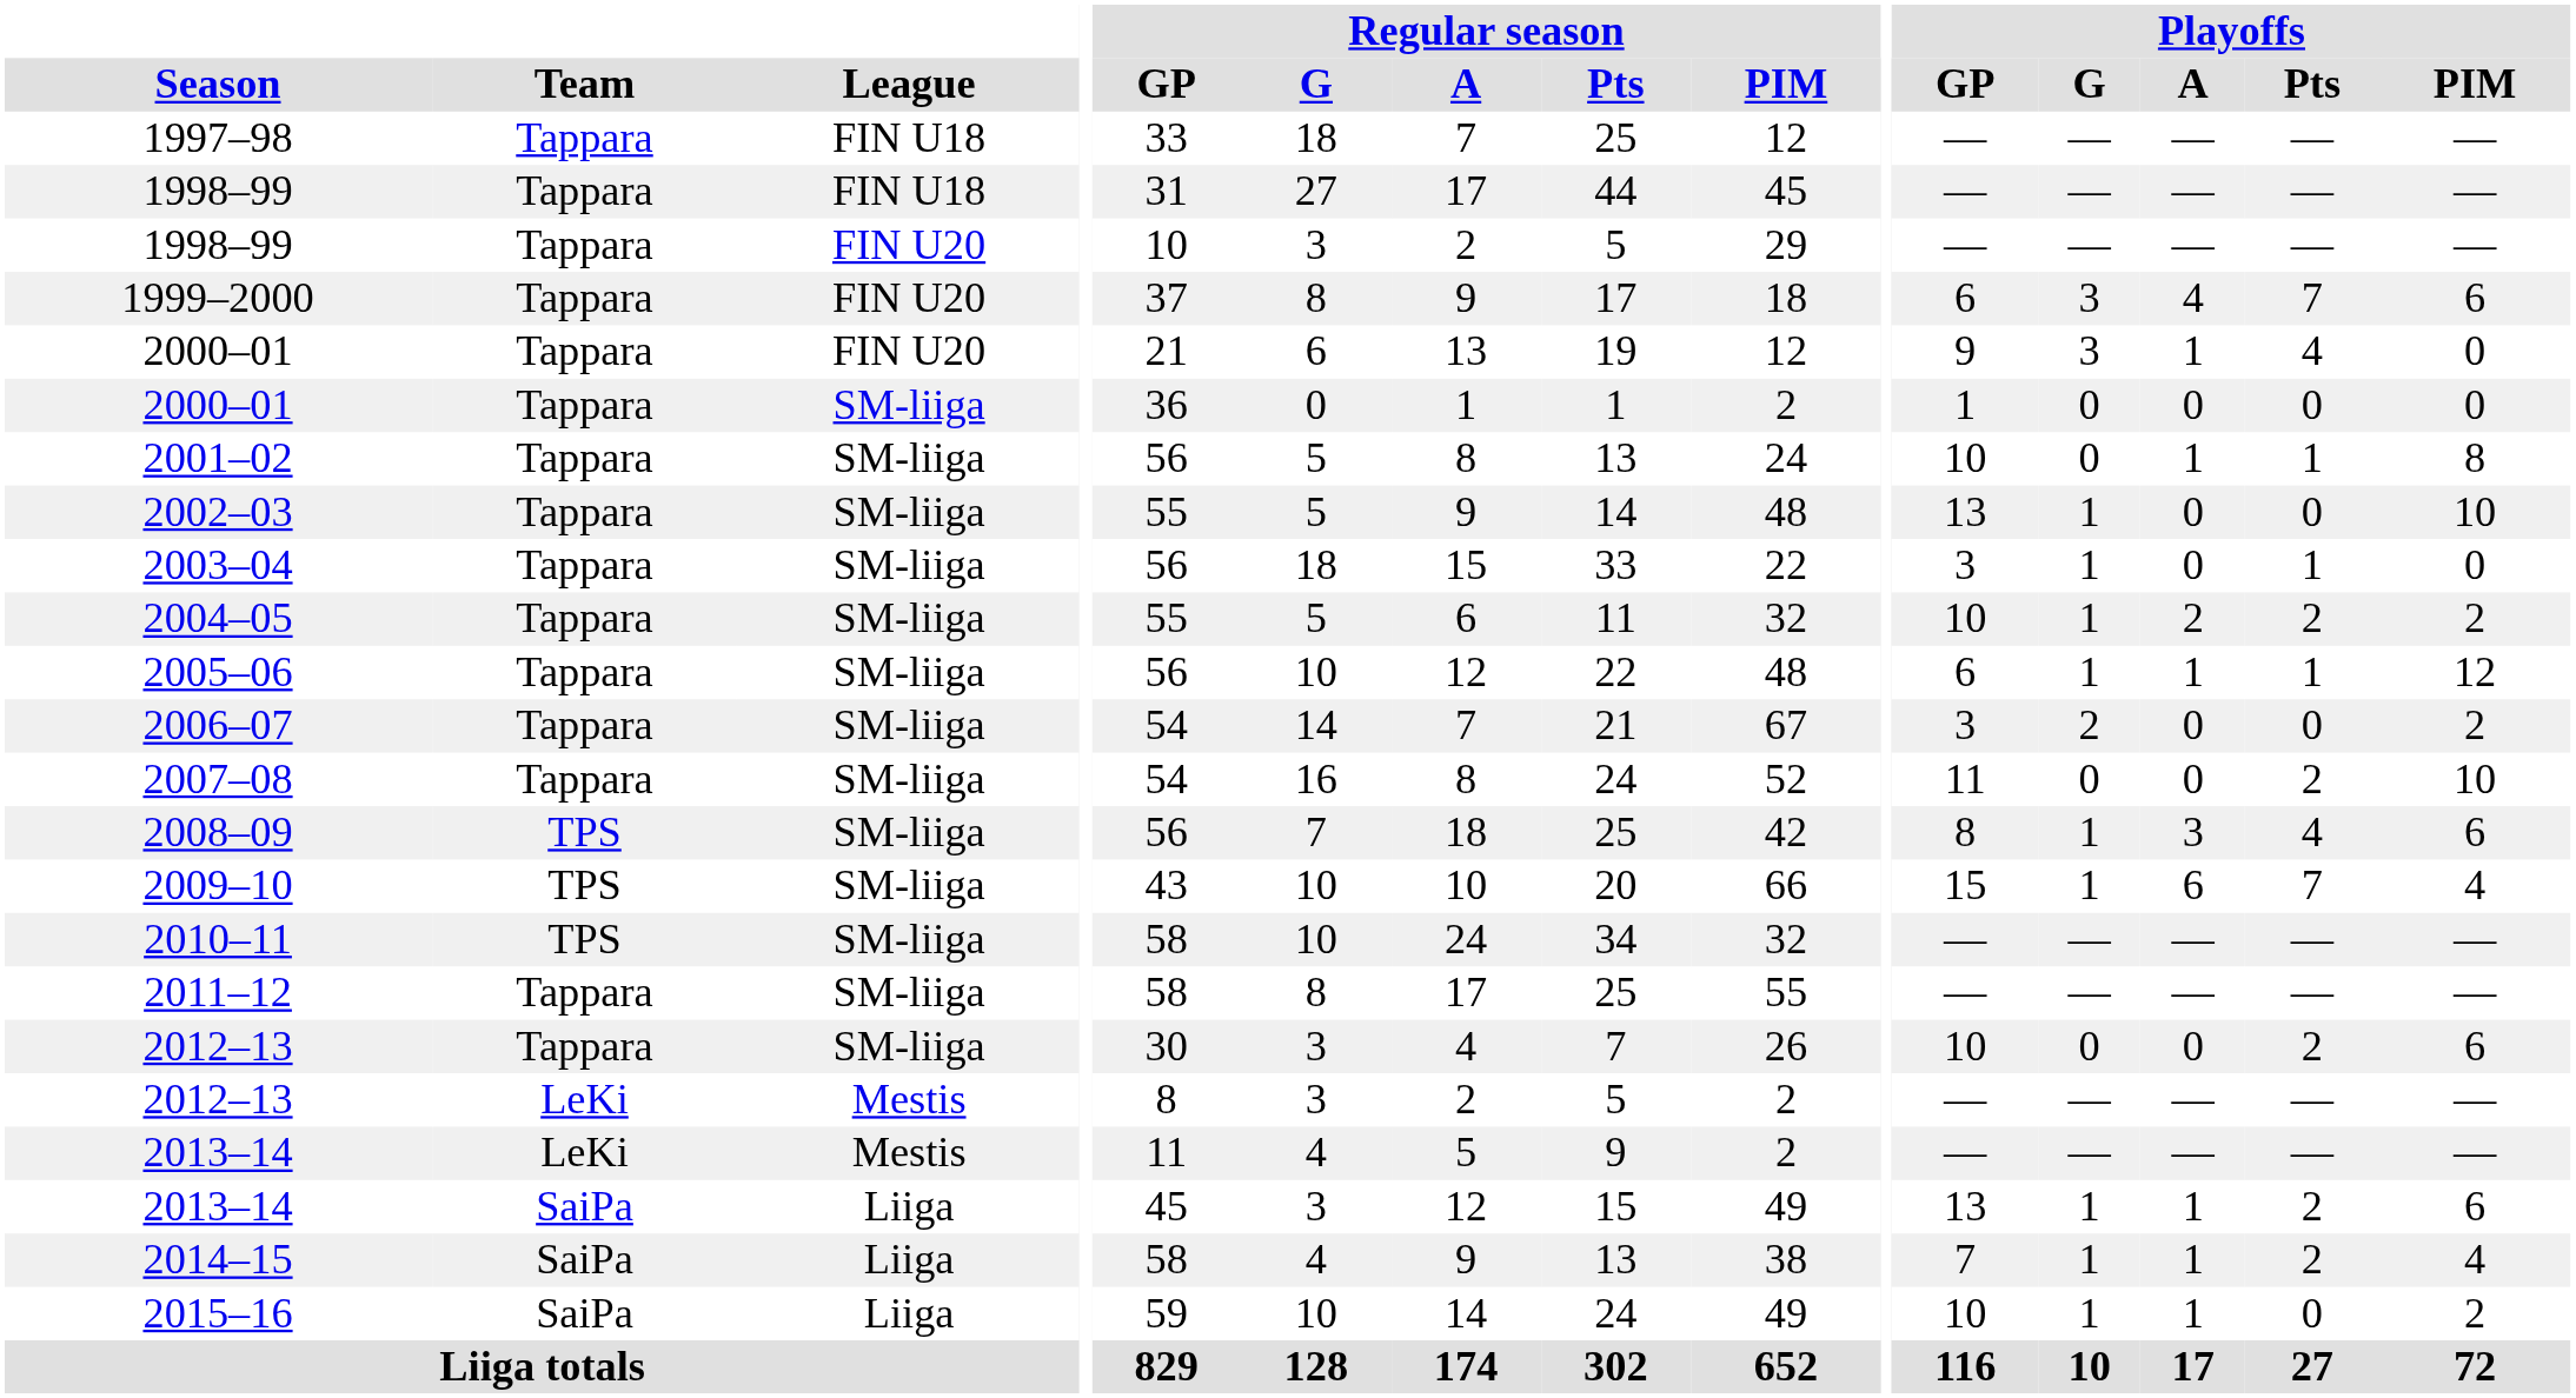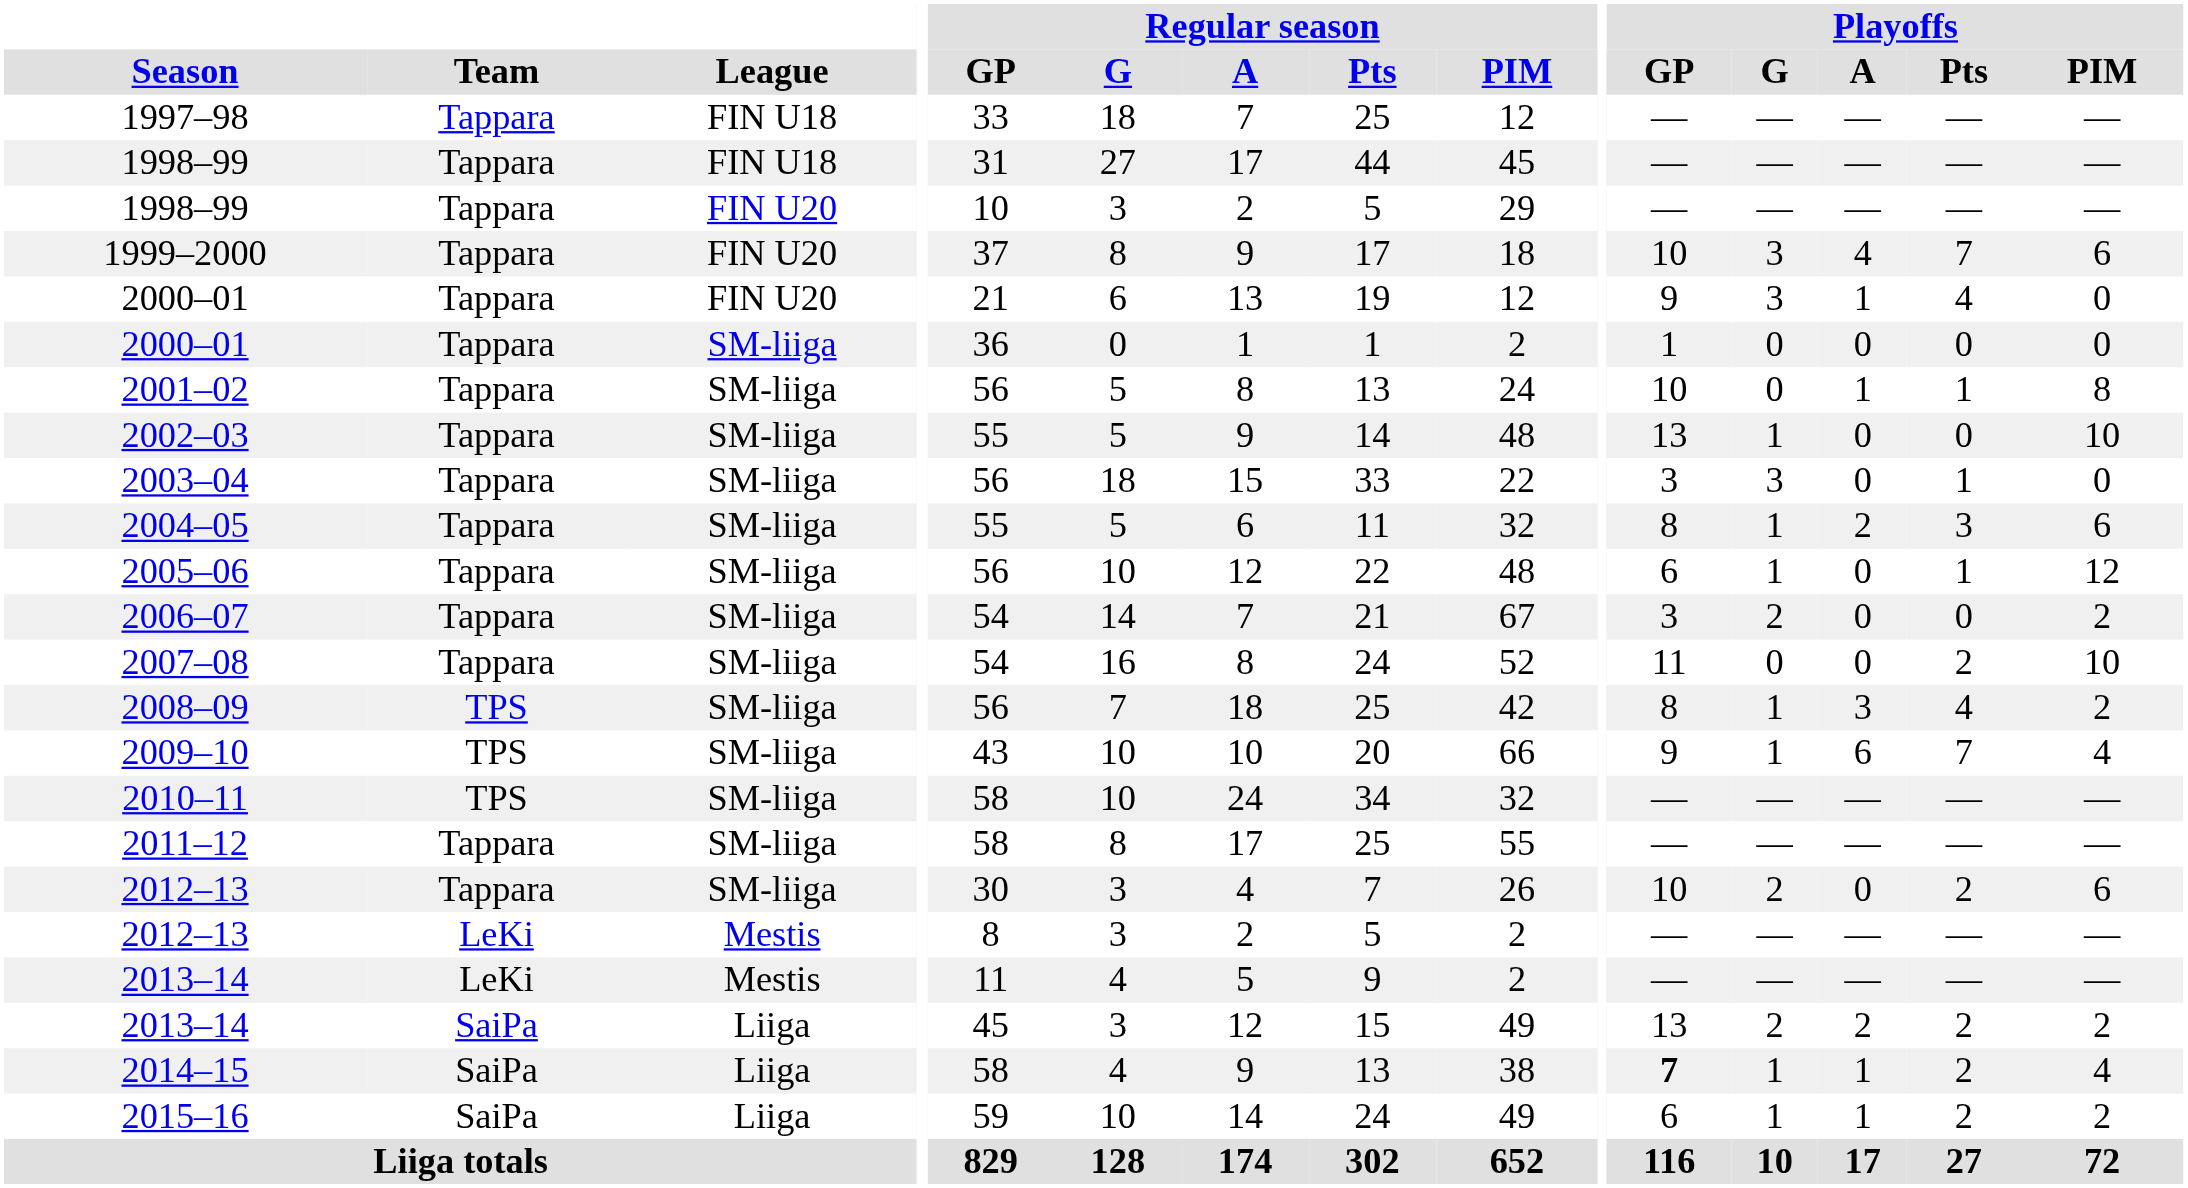1999–2000 | Playoffs / GP: 6 -> 10
2003–04 | Playoffs / G: 1 -> 3
2004–05 | Playoffs / GP: 10 -> 8
2004–05 | Playoffs / Pts: 2 -> 3
2004–05 | Playoffs / PIM: 2 -> 6
2005–06 | Playoffs / A: 1 -> 0
2008–09 | Playoffs / PIM: 6 -> 2
2009–10 | Playoffs / GP: 15 -> 9
2012–13 / SM-liiga | Playoffs / G: 0 -> 2
2013–14 / Liiga | Playoffs / G: 1 -> 2
2013–14 / Liiga | Playoffs / A: 1 -> 2
2013–14 / Liiga | Playoffs / PIM: 6 -> 2
2014–15 | Playoffs / GP: normal -> bold
2015–16 | Playoffs / GP: 10 -> 6
2015–16 | Playoffs / Pts: 0 -> 2
